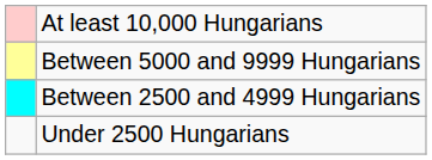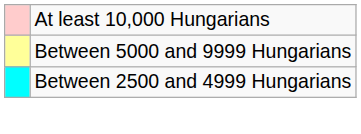- row: Under 2500 Hungarians
